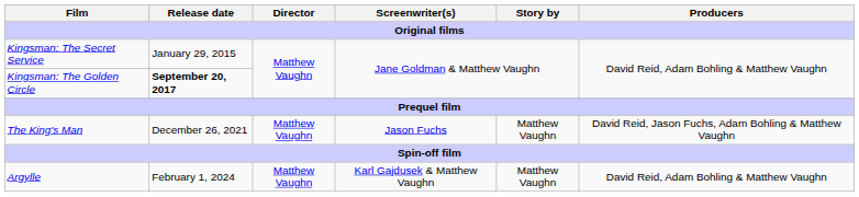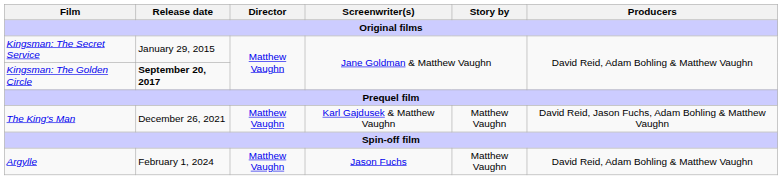The King's Man | Screenwriter(s): Jason Fuchs -> Karl Gajdusek & Matthew Vaughn
Argylle | Screenwriter(s): Karl Gajdusek & Matthew Vaughn -> Jason Fuchs
